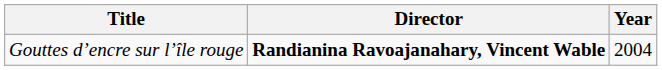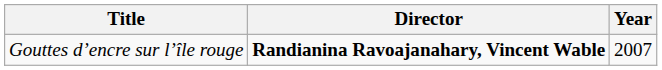Gouttes d’encre sur l’île rouge | Year: 2004 -> 2007
